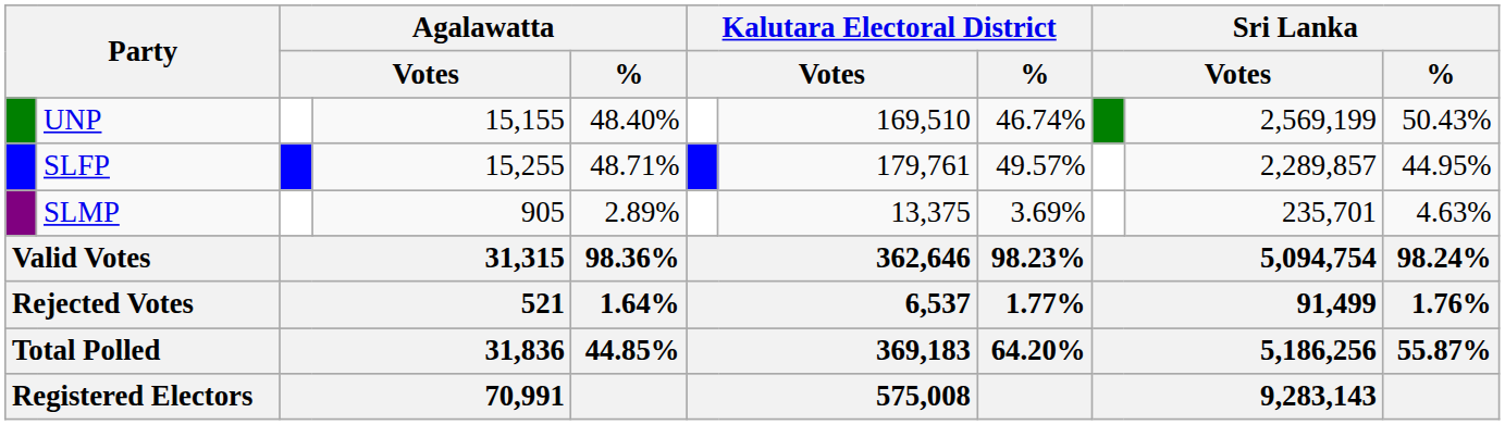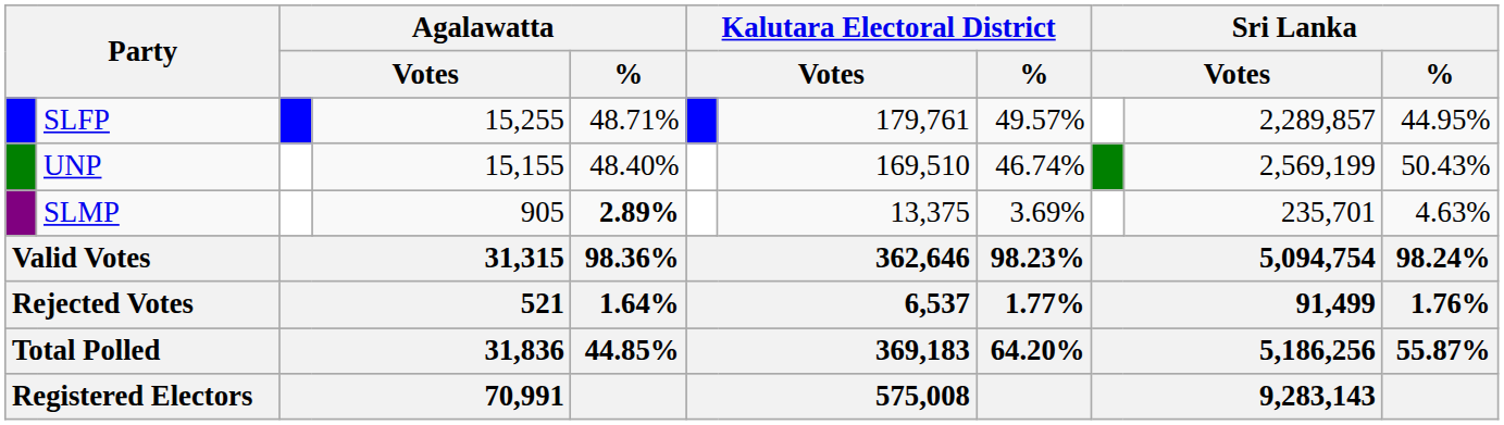rows swapped: SLFP <-> UNP
SLMP | Agalawatta / %: normal -> bold
